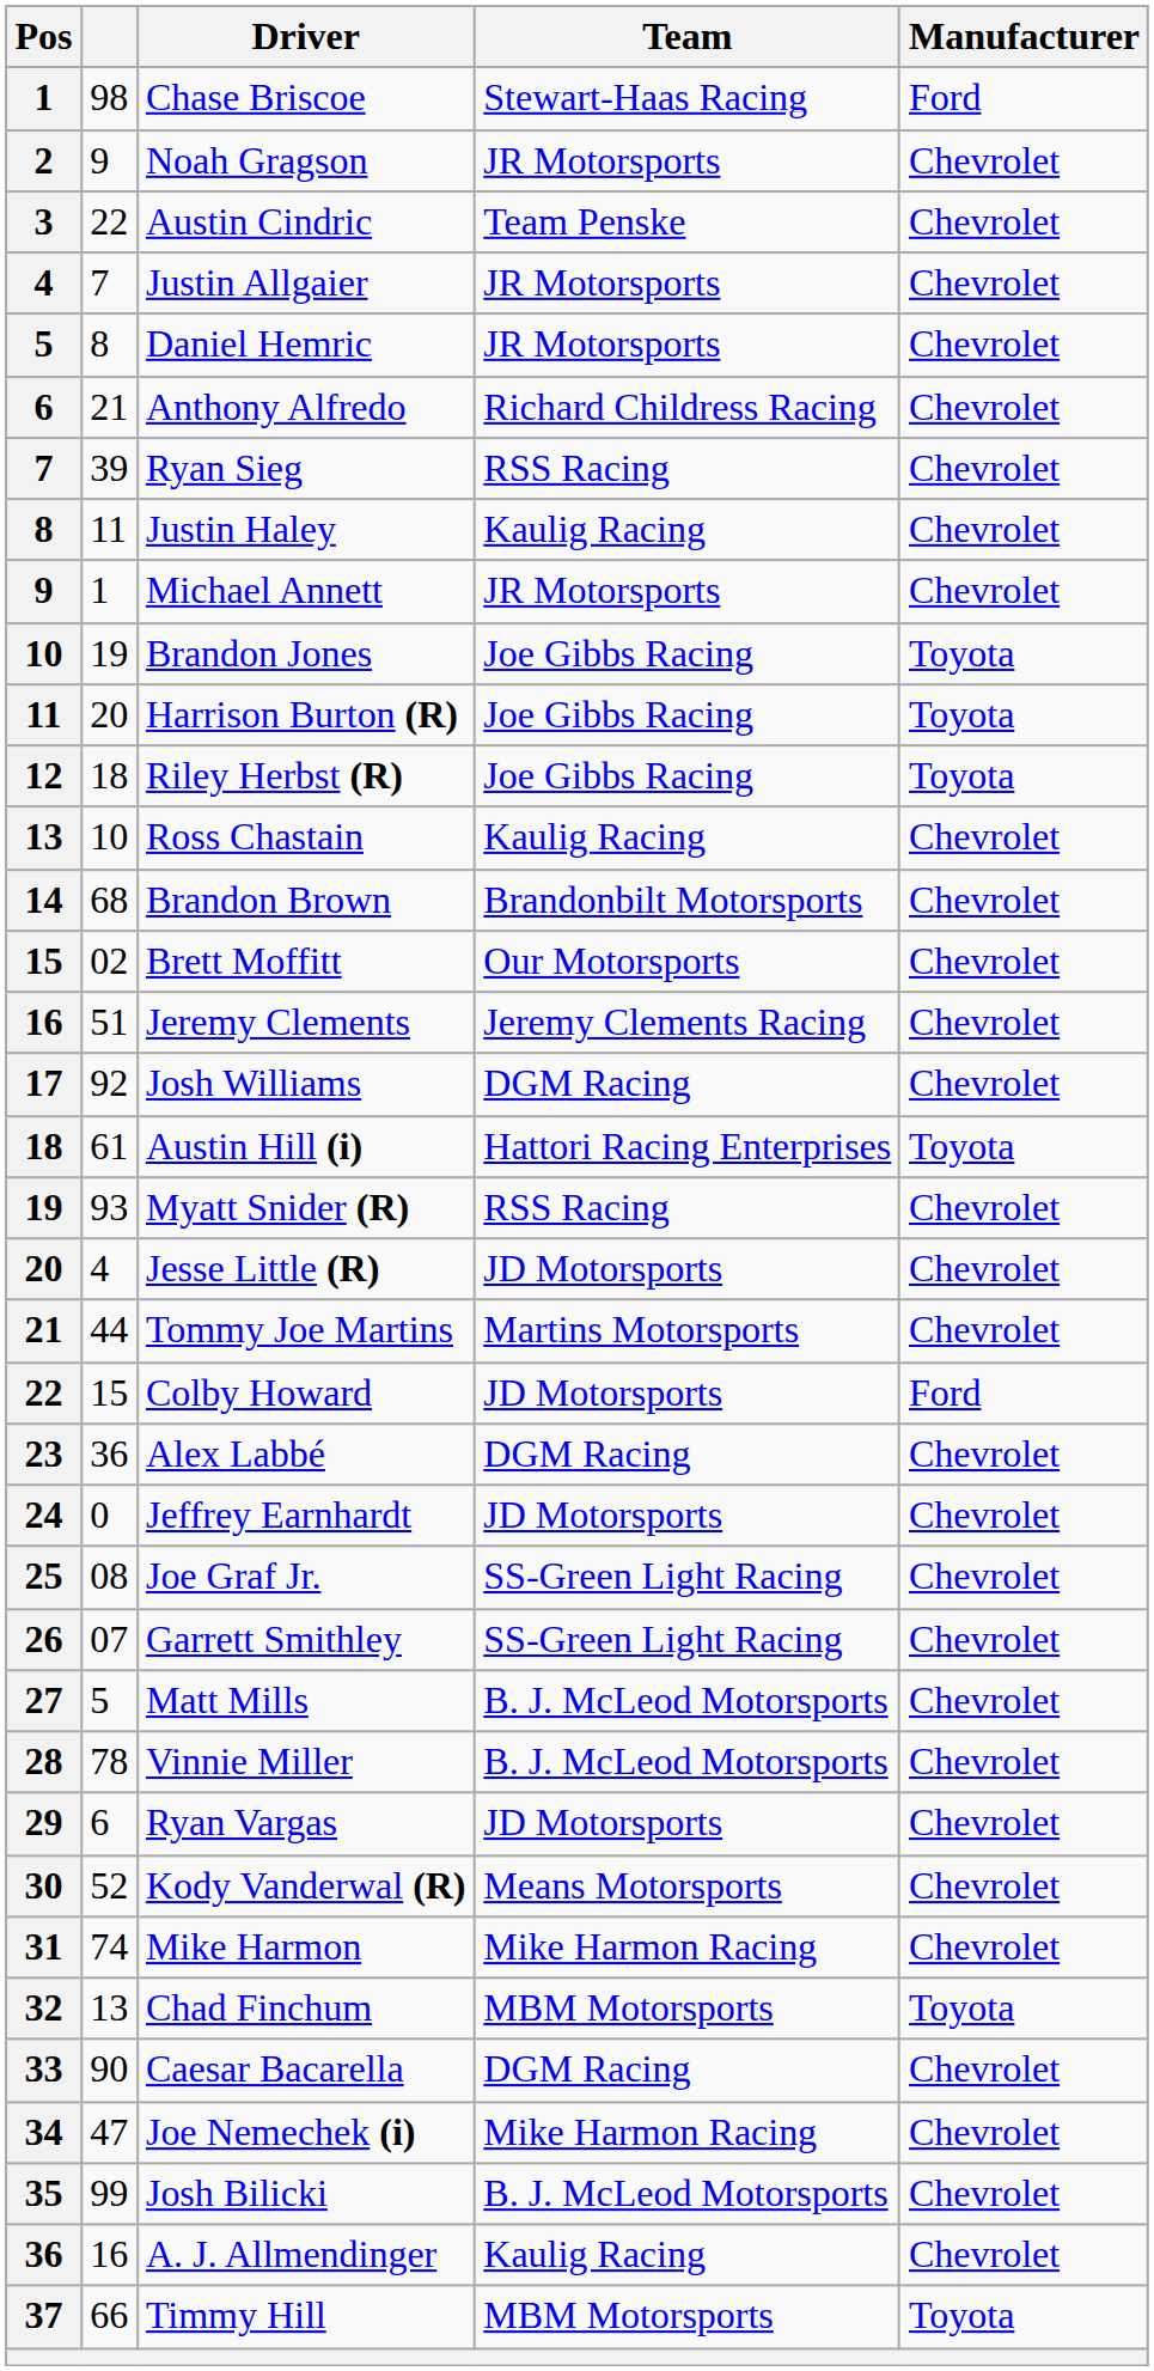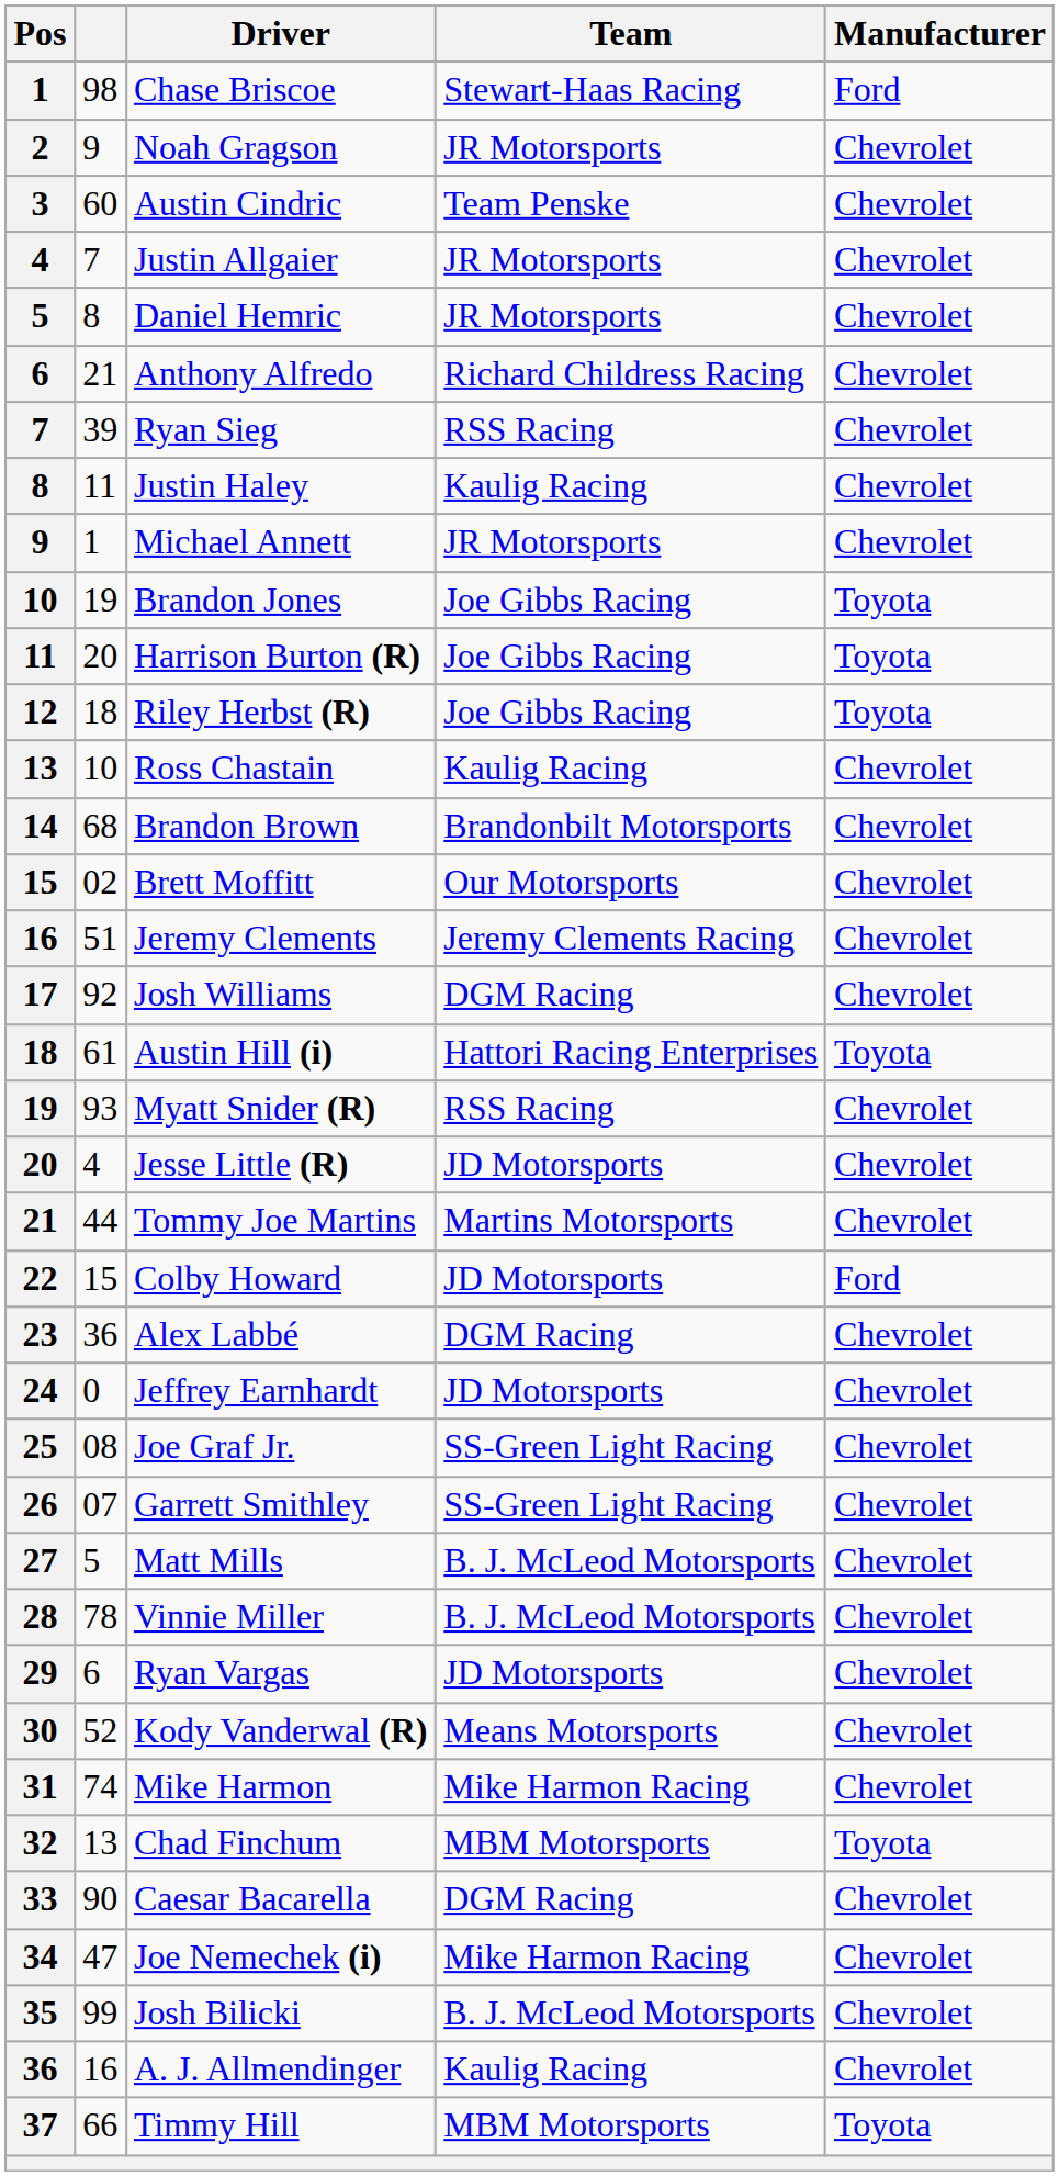Austin Cindric | column 2: 22 -> 60
